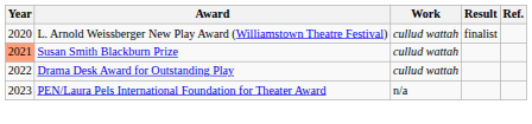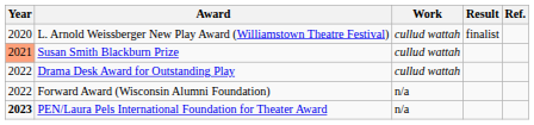+ row: 2022 | Forward Award (Wisconsin Alumni Foundation) | n/a
PEN/Laura Pels International Foundation for Theater Award | Year: normal -> bold
